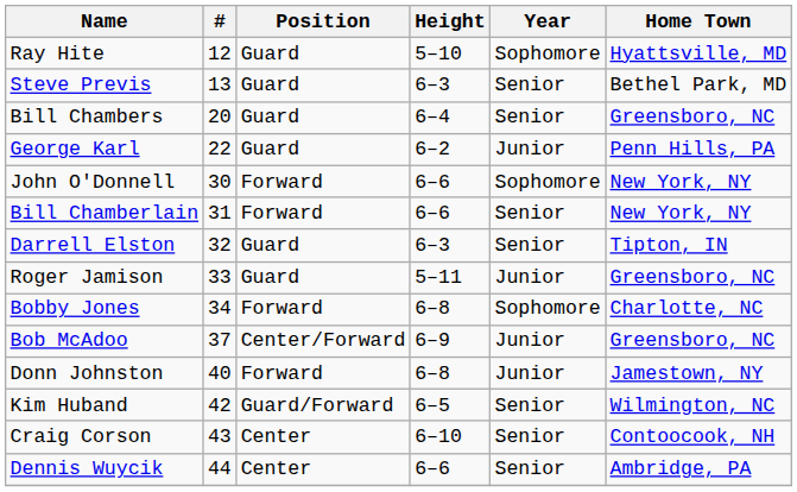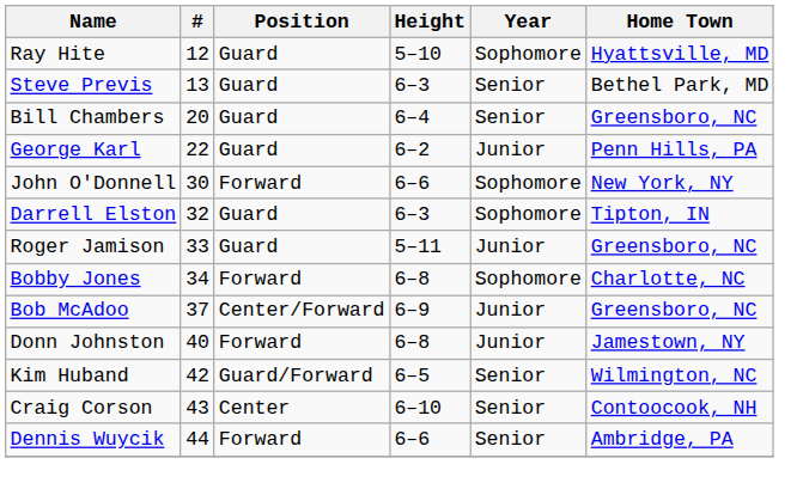- row: Bill Chamberlain | 31 | Forward | 6–6 | Senior | New York, NY
Darrell Elston | Year: Senior -> Sophomore
Dennis Wuycik | Position: Center -> Forward
